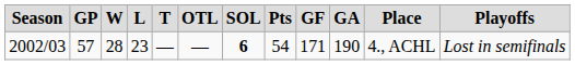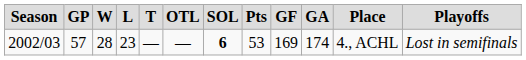2002/03 | column 8: 54 -> 53
2002/03 | column 9: 171 -> 169
2002/03 | column 10: 190 -> 174
